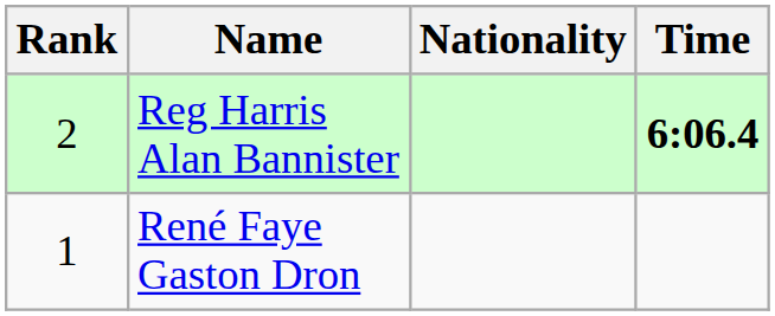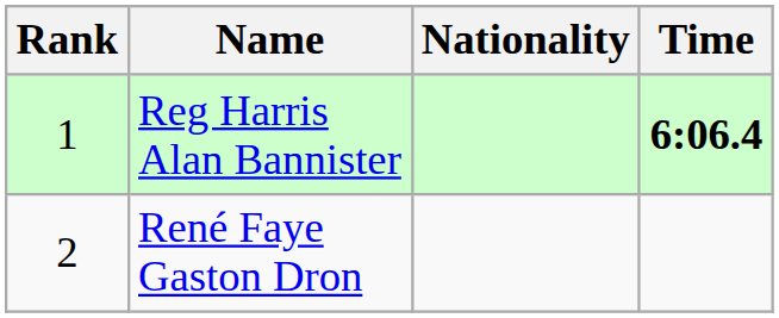Reg Harris Alan Bannister | Rank: 2 -> 1
René Faye Gaston Dron | Rank: 1 -> 2
